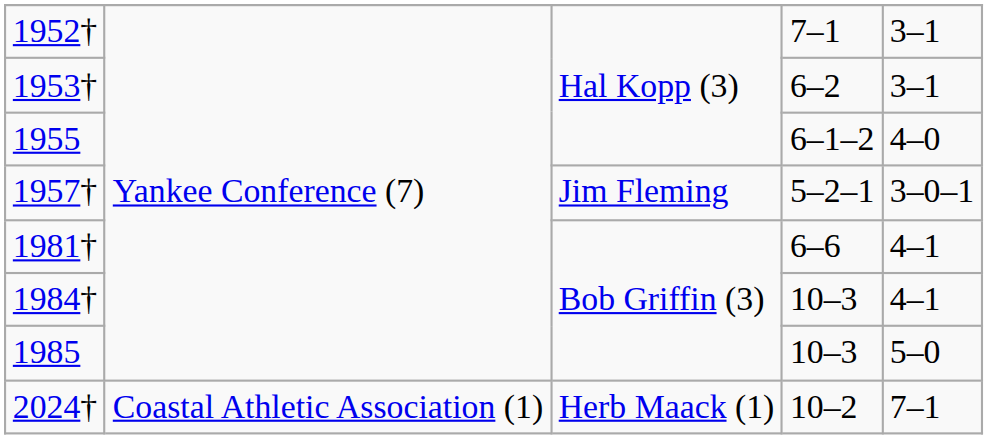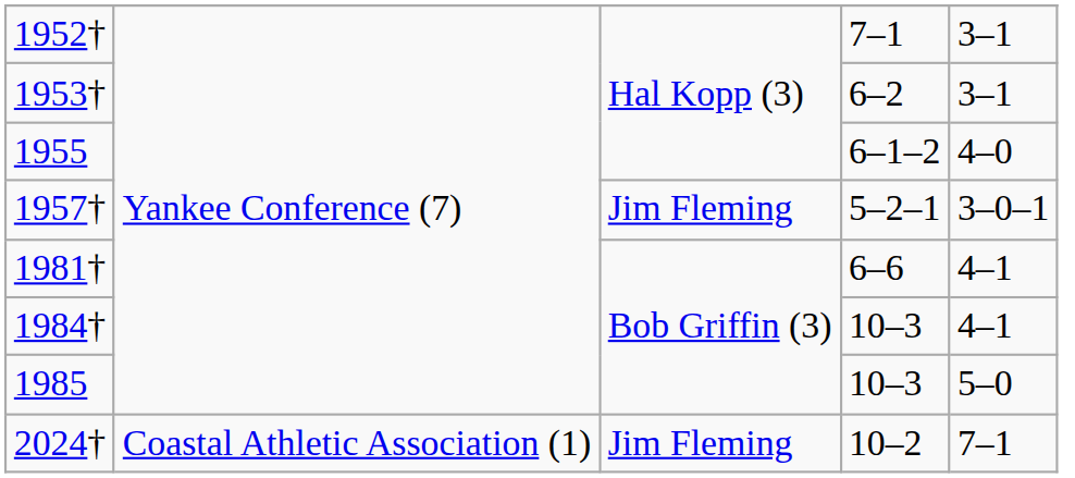2024† | column 3: Herb Maack (1) -> Jim Fleming
